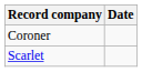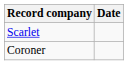rows swapped: Scarlet <-> Coroner
